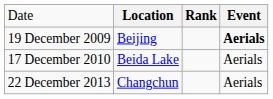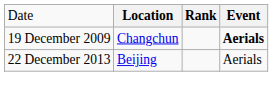19 December 2009 | column 2: Beijing -> Changchun
- row: 17 December 2010 | Beida Lake | Aerials
22 December 2013 | column 2: Changchun -> Beijing
